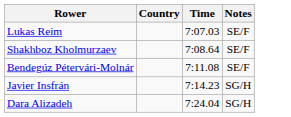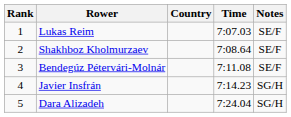+ column: Rank | 1 | 2 | 3 | 4 | 5
